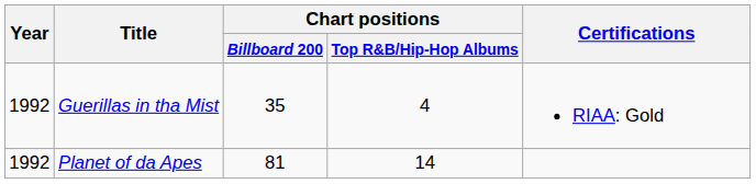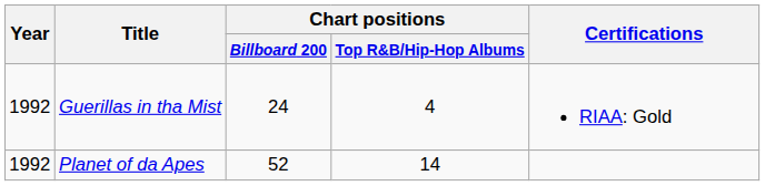Guerillas in tha Mist | Chart positions / Billboard 200: 35 -> 24
Planet of da Apes | Chart positions / Billboard 200: 81 -> 52
